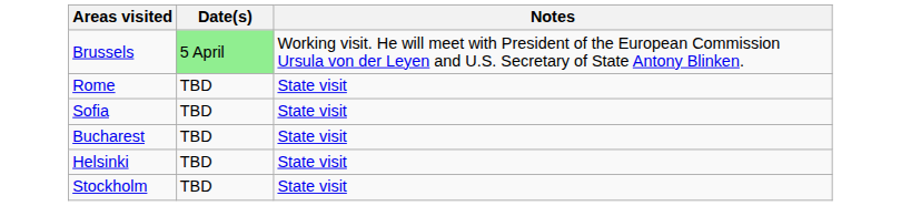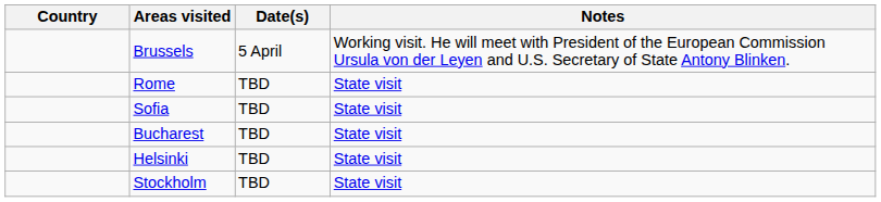+ column: Country
Brussels | Date(s): lightgreen background -> no background
